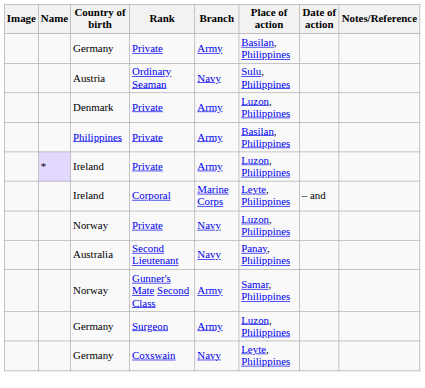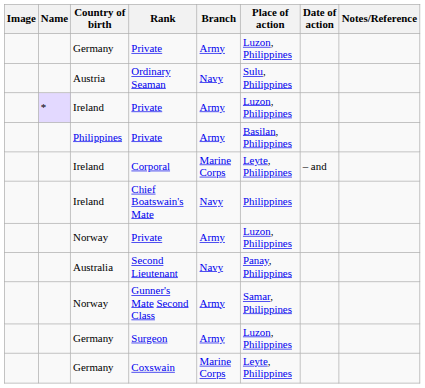Germany / Private | Place of action: Basilan, Philippines -> Luzon, Philippines
- row: Denmark | Private | Army | Luzon, Philippines
rows swapped: Ireland / Private <-> Philippines / Private
+ row: Ireland | Chief Boatswain's Mate | Navy | Philippines
Norway / Private | Branch: Navy -> Army
Coxswain | Branch: Navy -> Marine Corps
